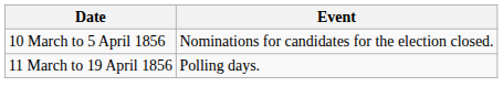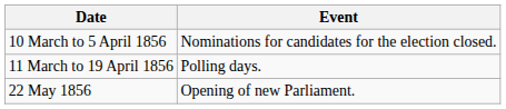+ row: 22 May 1856 | Opening of new Parliament.
